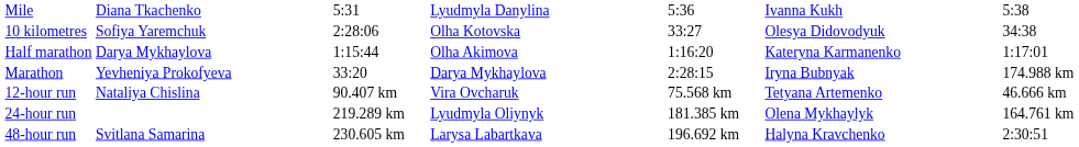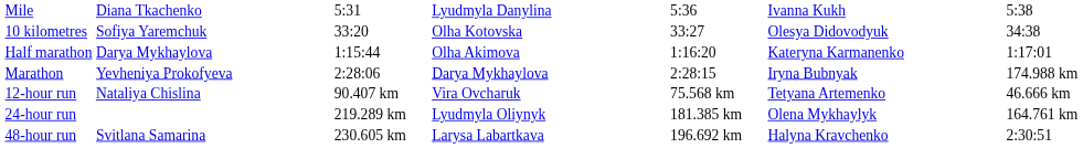10 kilometres | column 3: 2:28:06 -> 33:20
Marathon | column 3: 33:20 -> 2:28:06
